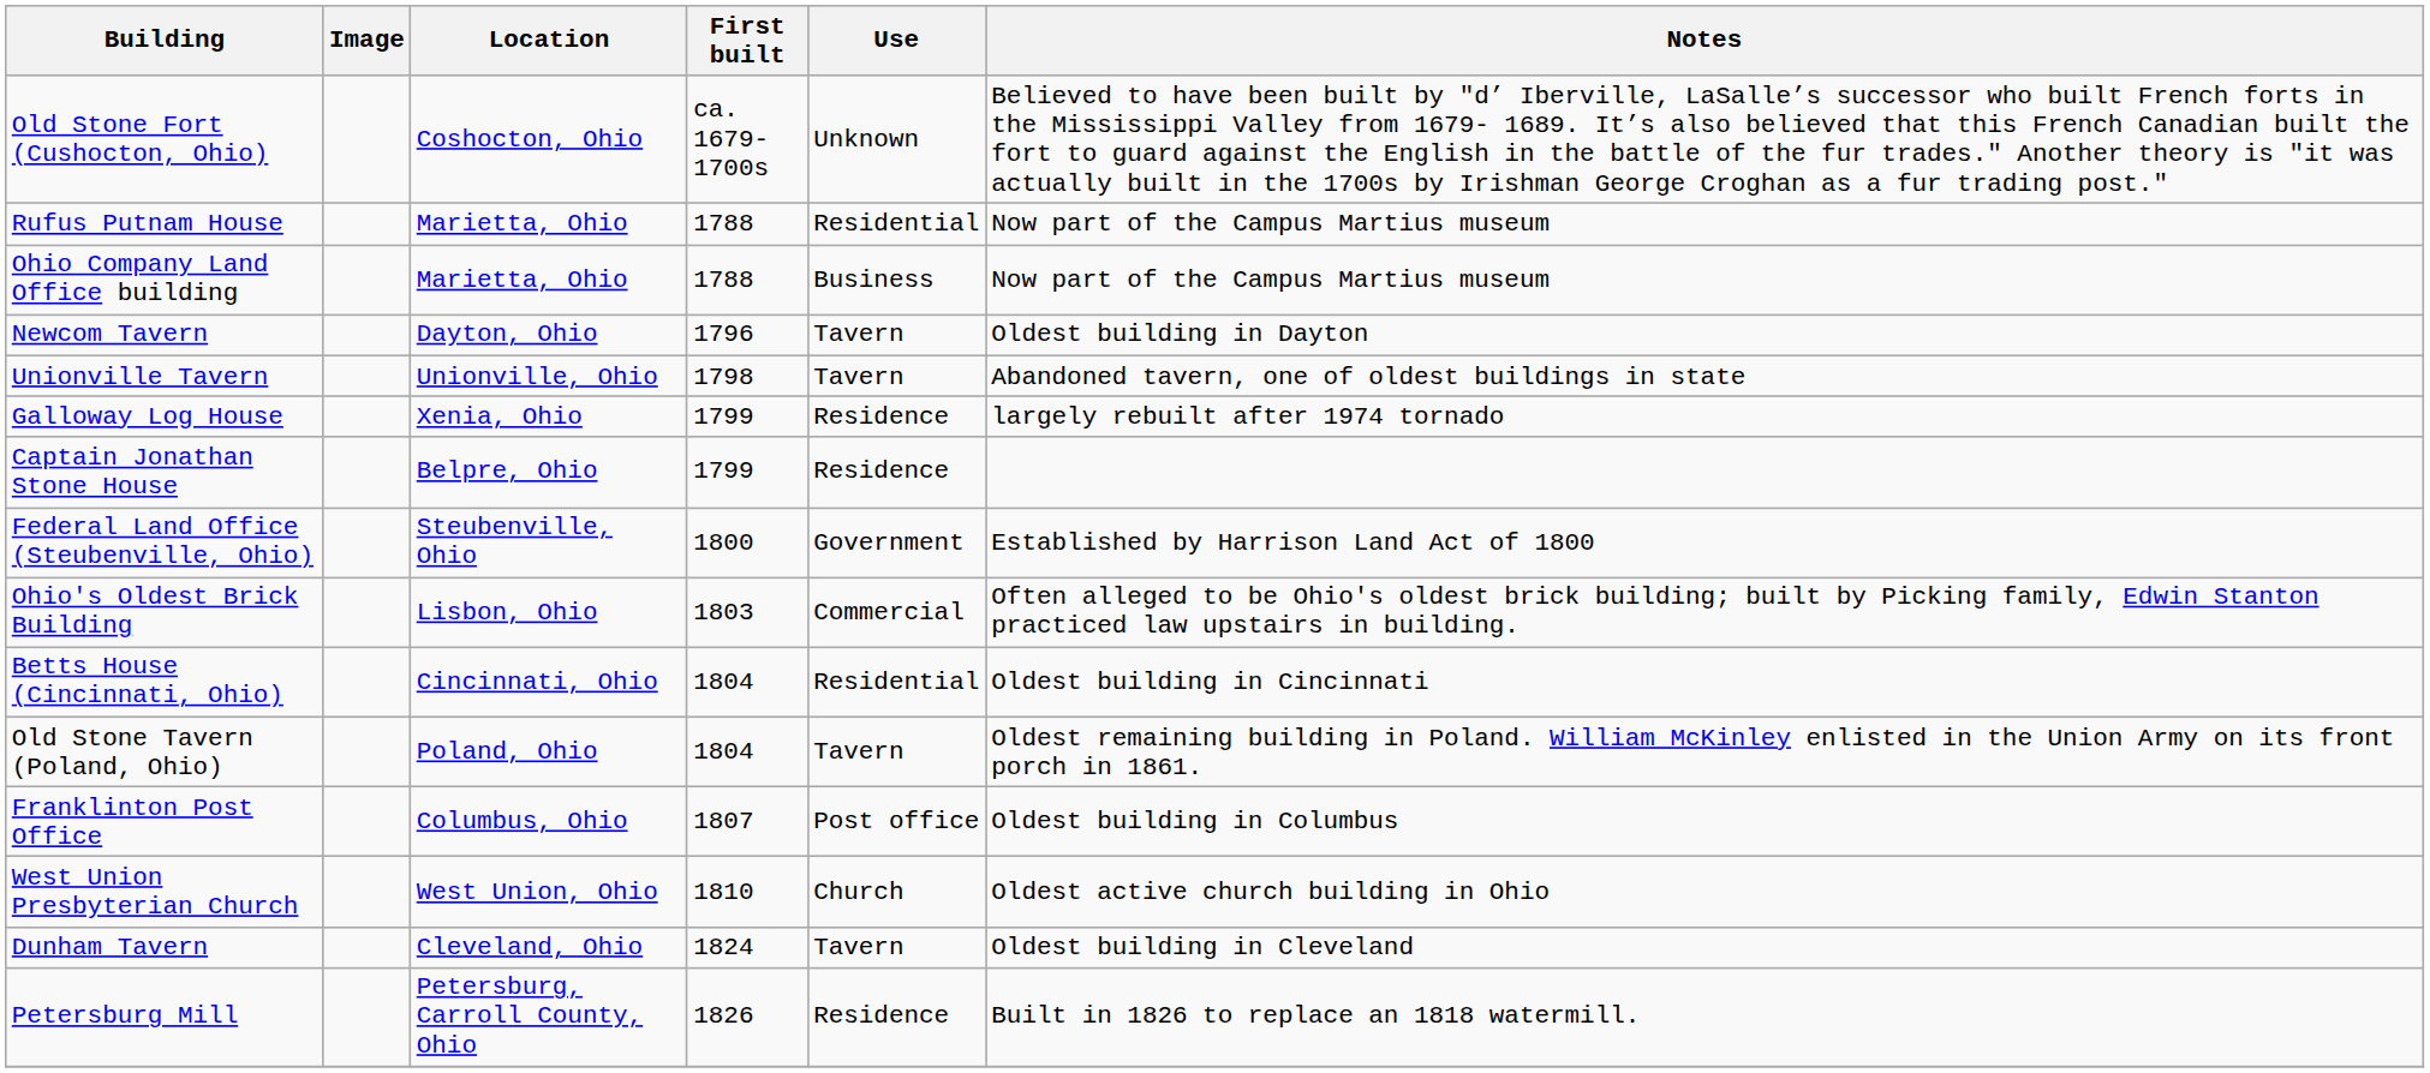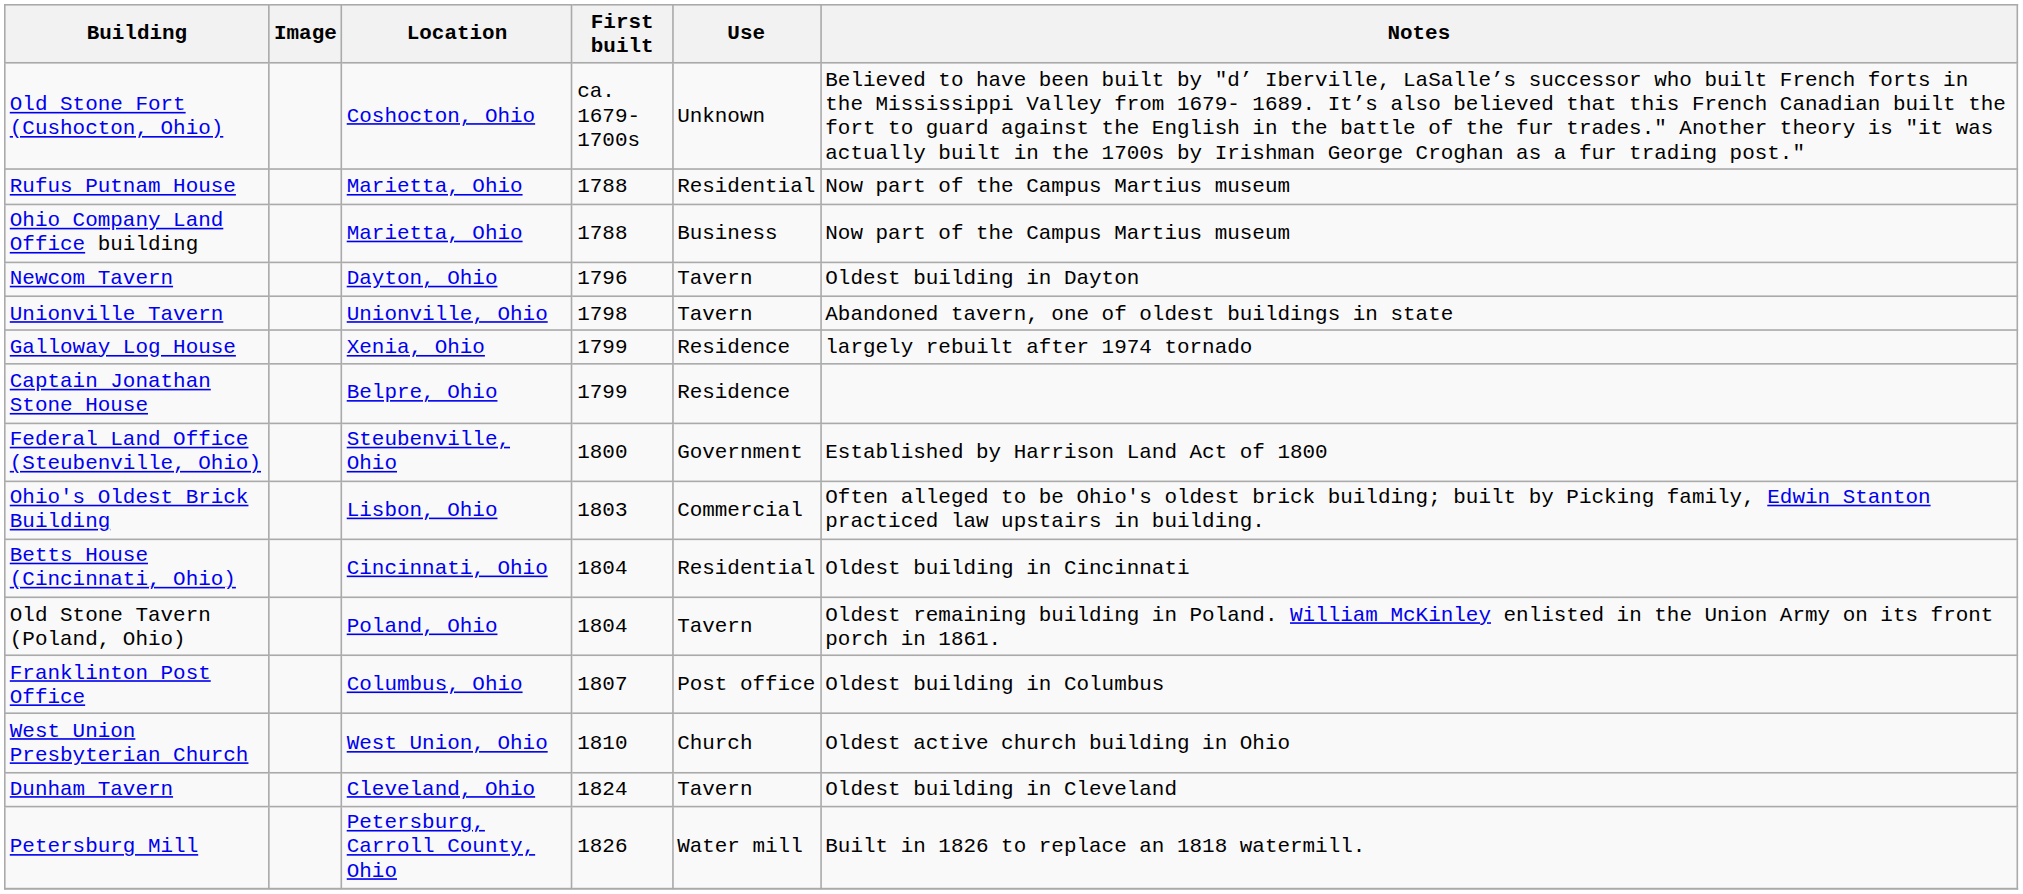Petersburg Mill | Use: Residence -> Water mill
